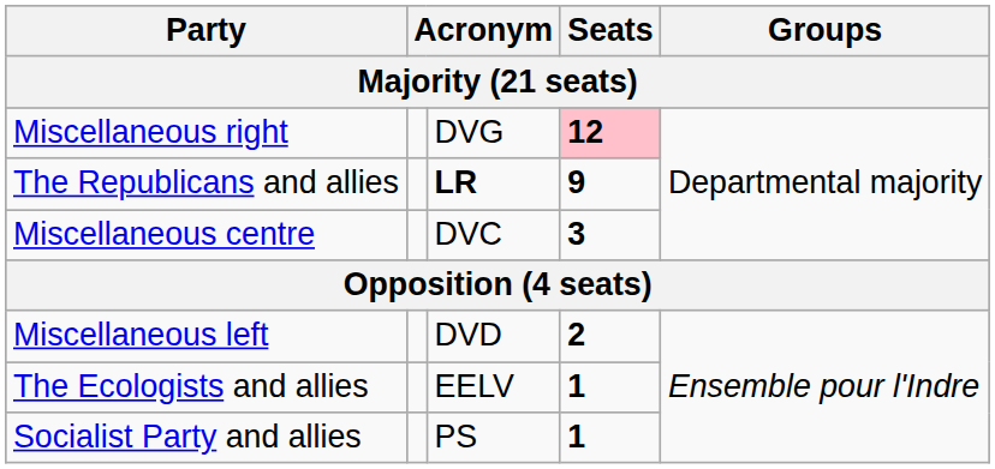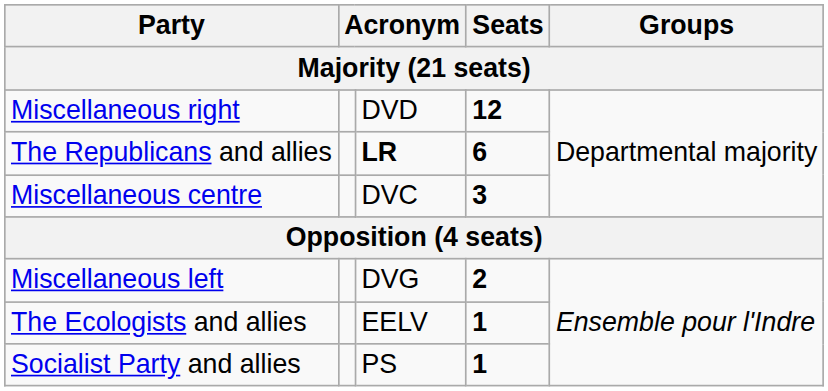Miscellaneous right | column 3: DVG -> DVD
Miscellaneous right | Seats: pink background -> no background
The Republicans and allies | Seats: 9 -> 6
Miscellaneous left | column 3: DVD -> DVG
